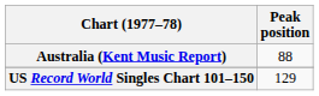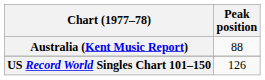US Record World Singles Chart 101–150 | Peak position: 129 -> 126
